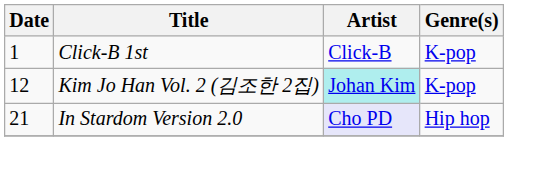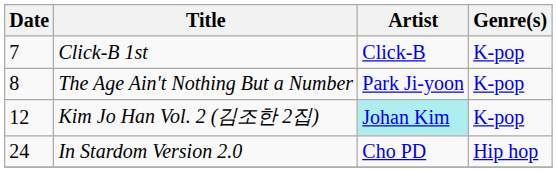Click-B 1st | Date: 1 -> 7
+ row: 8 | The Age Ain't Nothing But a Number | Park Ji-yoon | K-pop
In Stardom Version 2.0 | Date: 21 -> 24
In Stardom Version 2.0 | Artist: lavender background -> no background
